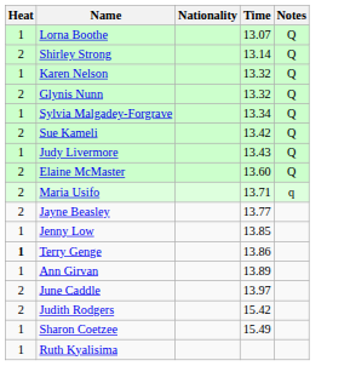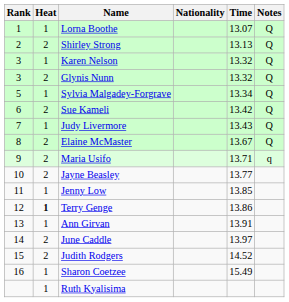+ column: Rank | 1 | 2 | 3 | 3 | 5 | 6 | 7 | 8 | 9 | 10 | 11 | 12 | 13 | 14 | 15 | 16
Shirley Strong | Time: 13.14 -> 13.13
Elaine McMaster | Time: 13.60 -> 13.67
Ann Girvan | Time: 13.89 -> 13.91
Judith Rodgers | Time: 15.42 -> 14.52
